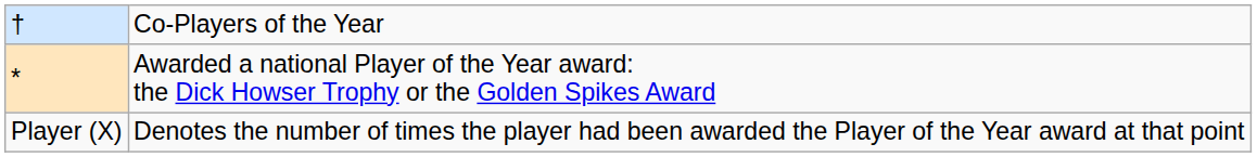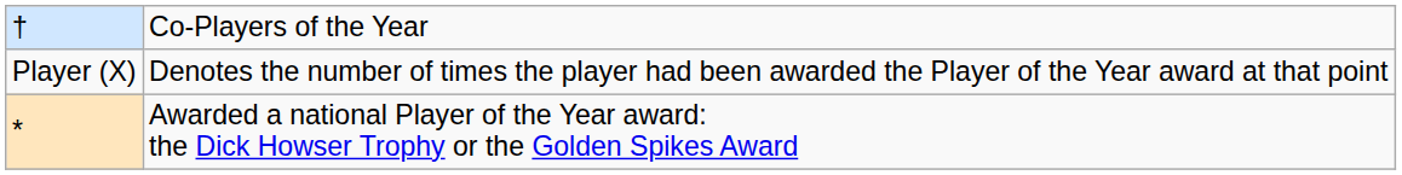rows swapped: * <-> Player (X)
